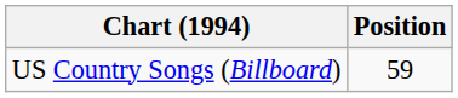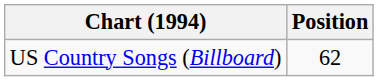US Country Songs (Billboard) | Position: 59 -> 62
